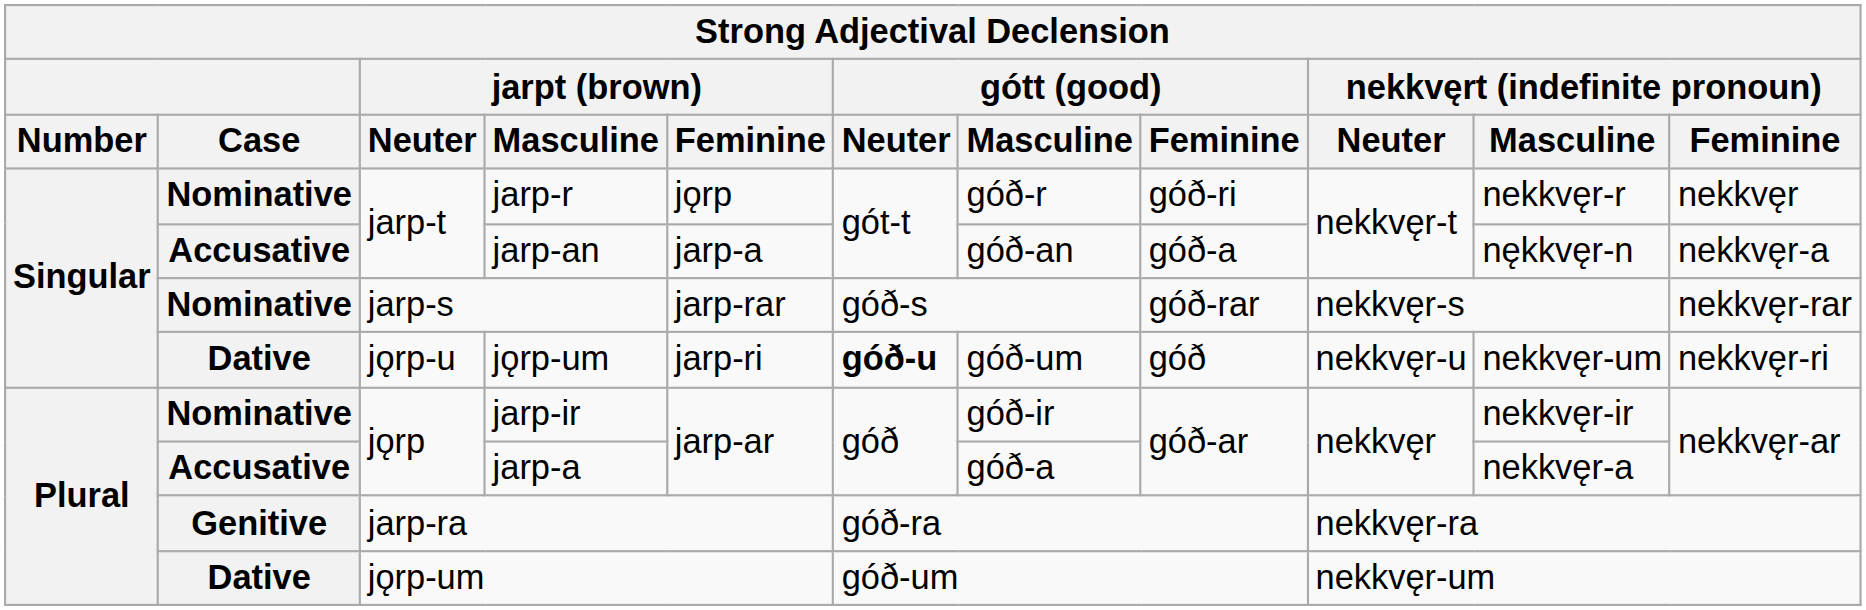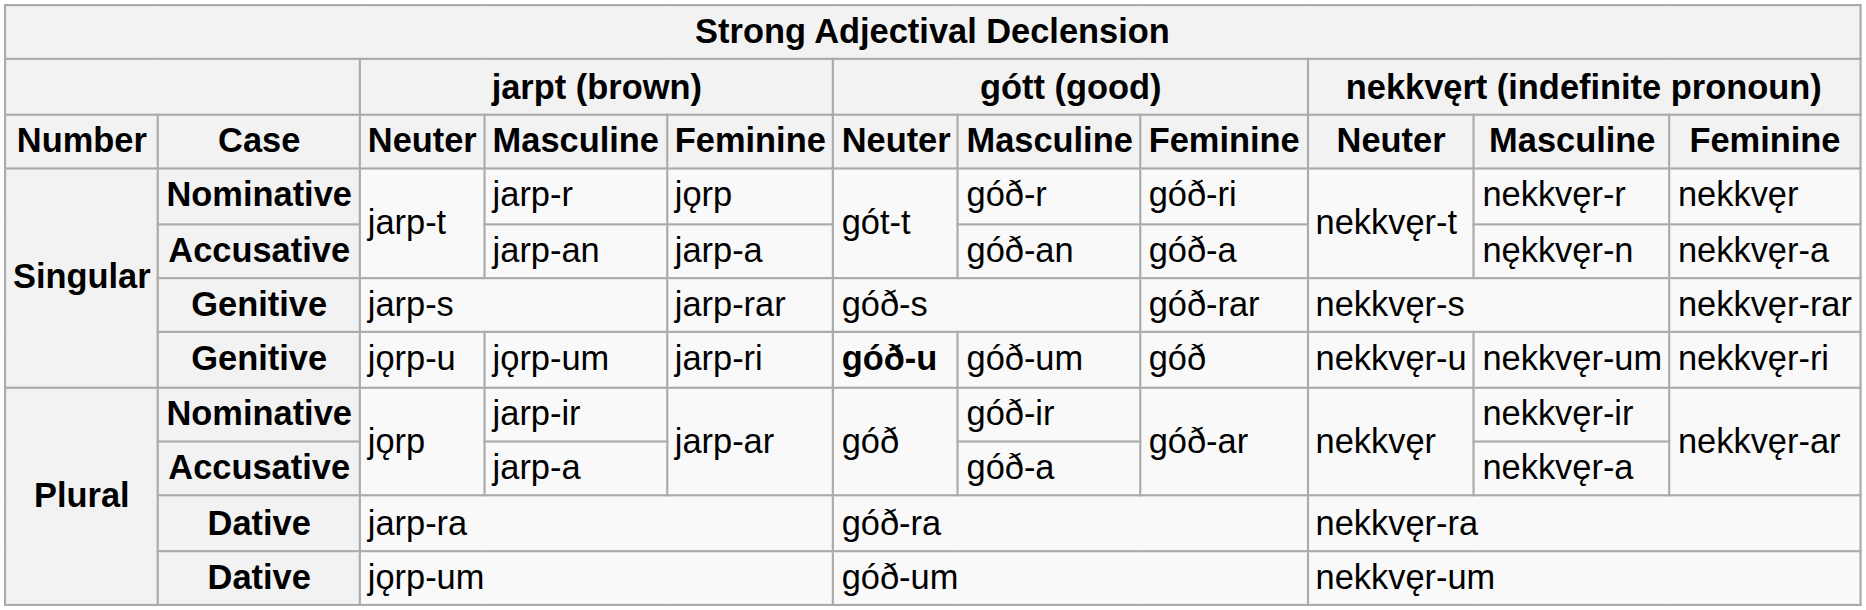jarp-s | Case: Nominative -> Genitive
jǫrp-u / jǫrp-um | Case: Dative -> Genitive
jarp-ra | Case: Genitive -> Dative
